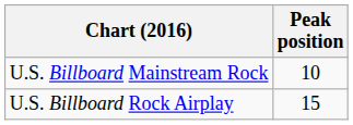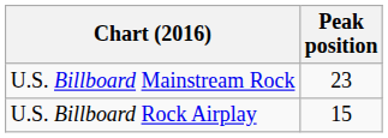U.S. Billboard Mainstream Rock | Peak position: 10 -> 23
